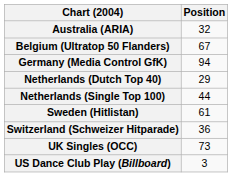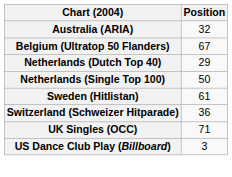- row: Germany (Media Control GfK) | 94
Netherlands (Single Top 100) | Position: 44 -> 50
UK Singles (OCC) | Position: 73 -> 71
